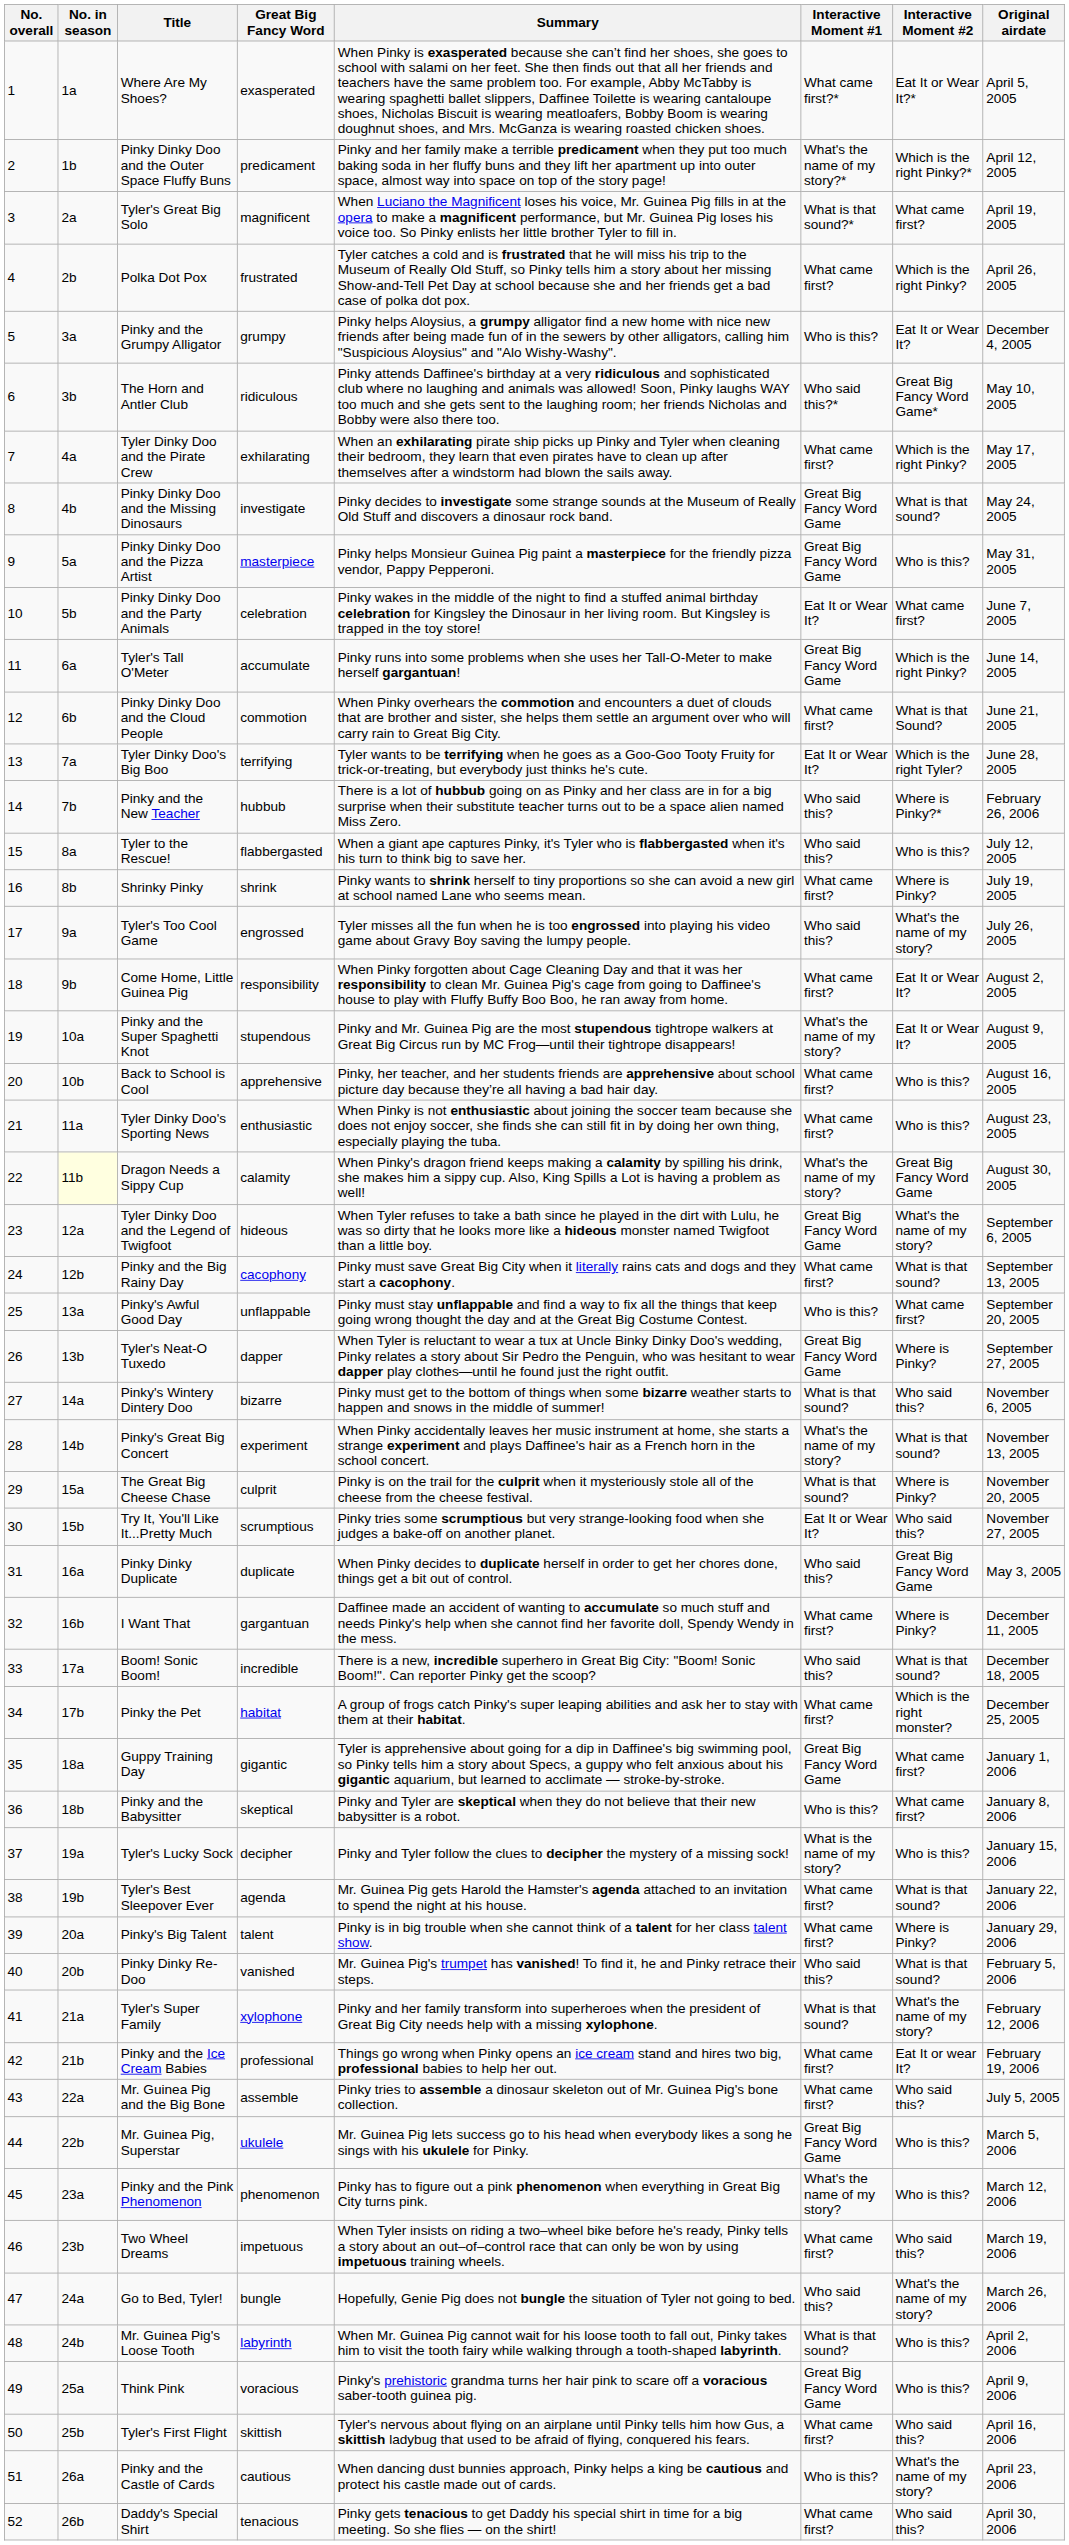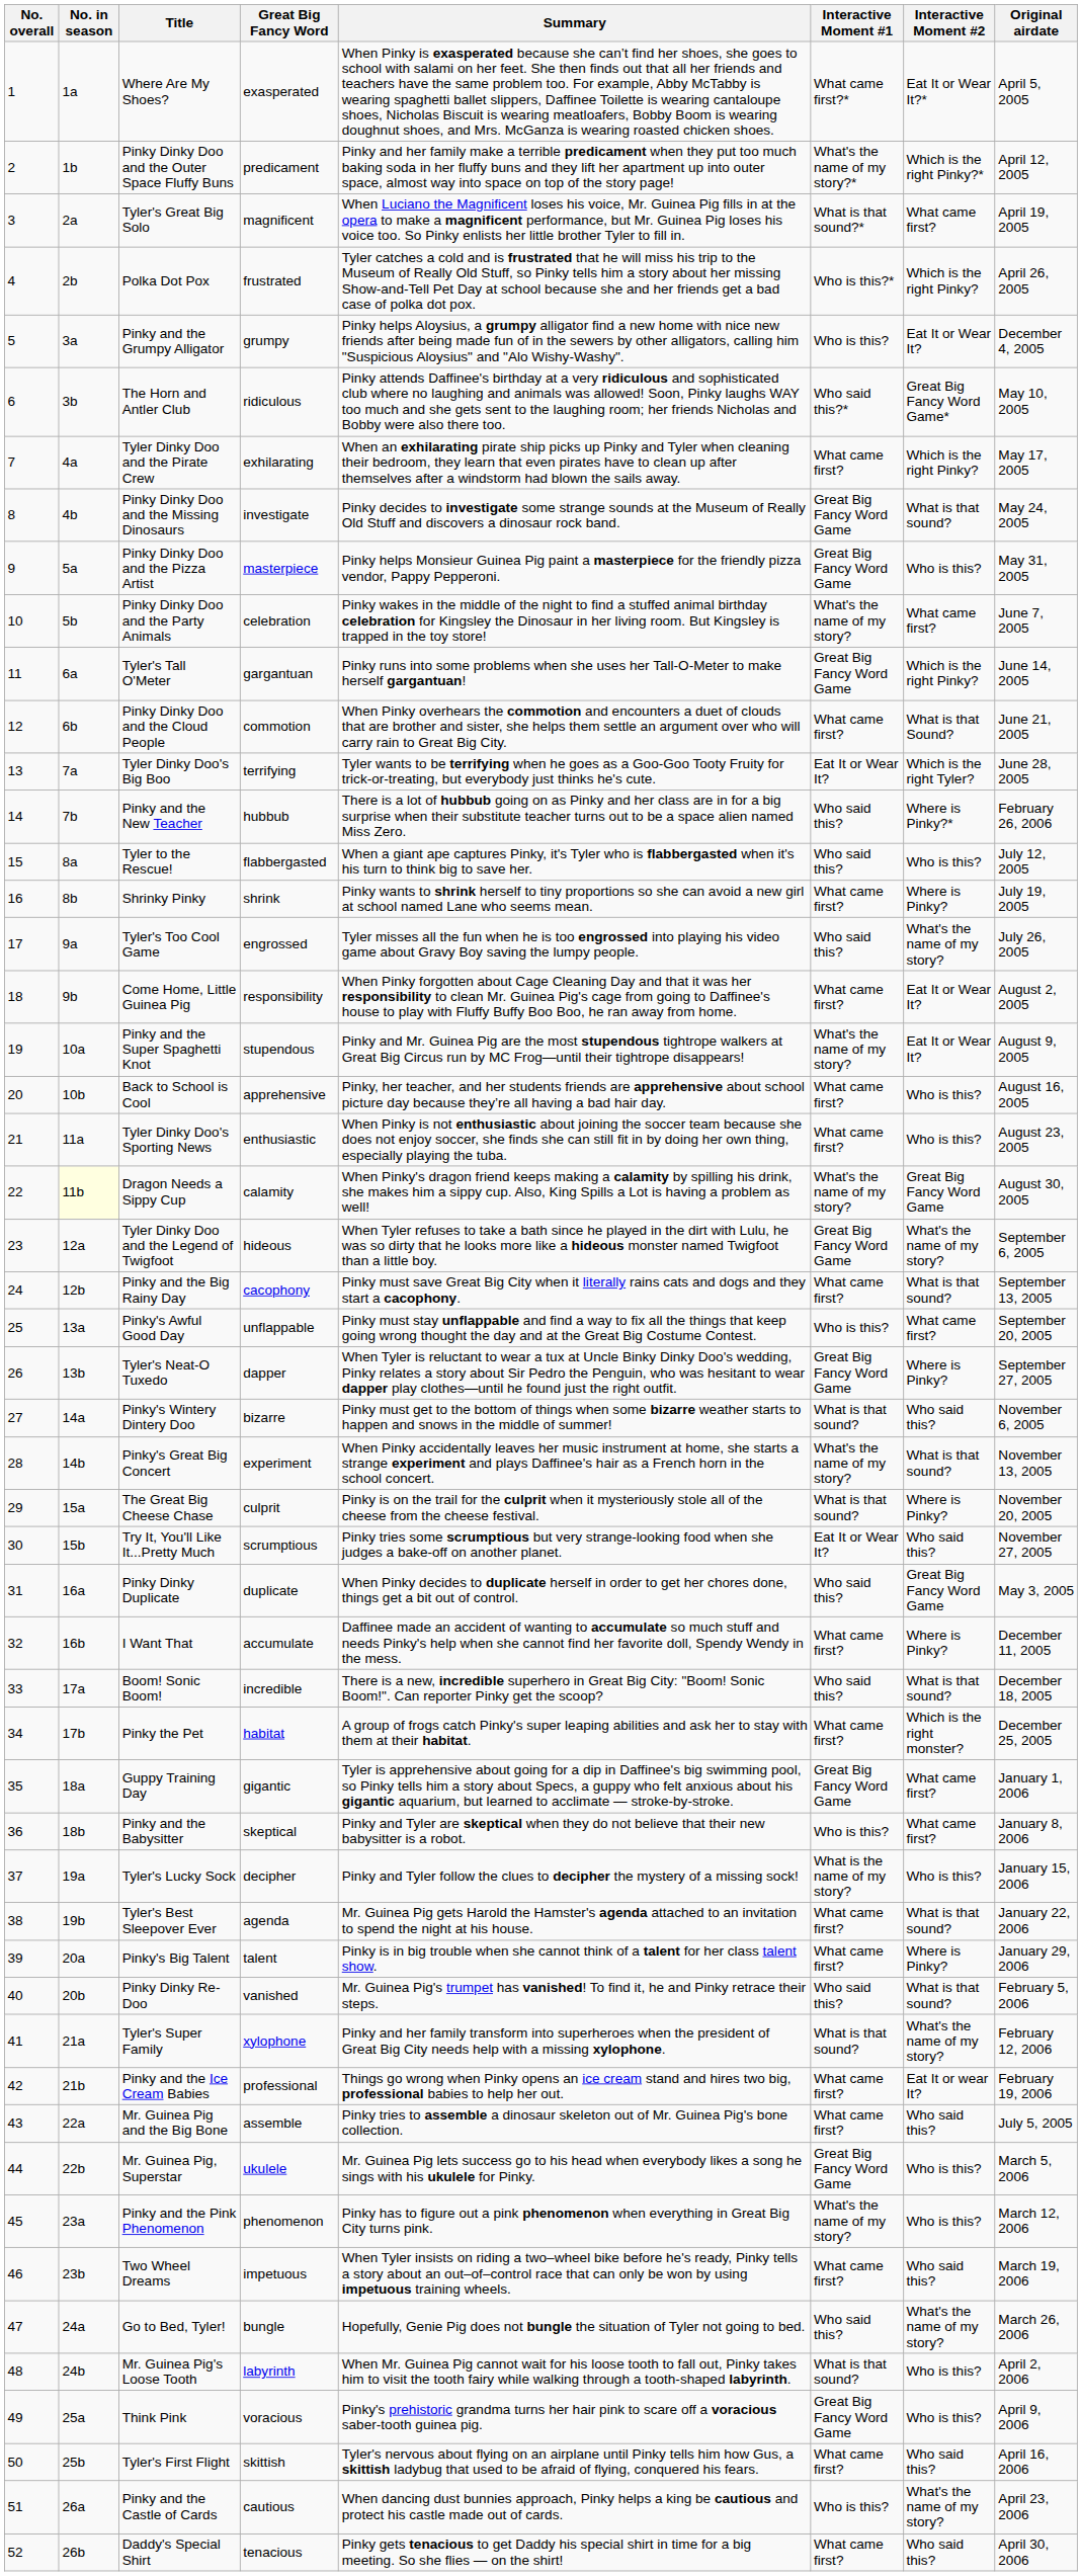Polka Dot Pox | Interactive Moment #1: What came first? -> Who is this?*
Pinky Dinky Doo and the Party Animals | Interactive Moment #1: Eat It or Wear It? -> What's the name of my story?
Tyler's Tall O'Meter | Great Big Fancy Word: accumulate -> gargantuan
I Want That | Great Big Fancy Word: gargantuan -> accumulate
